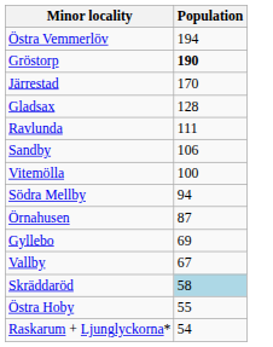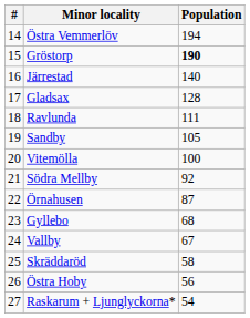+ column: # | 14 | 15 | 16 | 17 | 18 | 19 | 20 | 21 | 22 | 23 | 24 | 25 | 26 | 27
Järrestad | Population: 170 -> 140
Sandby | Population: 106 -> 105
Södra Mellby | Population: 94 -> 92
Gyllebo | Population: 69 -> 68
Skräddaröd | Population: lightblue background -> no background
Östra Hoby | Population: 55 -> 56
